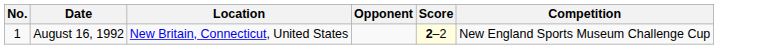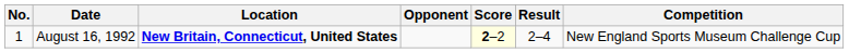+ column: Result | 2–4
August 16, 1992 | Location: normal -> bold
